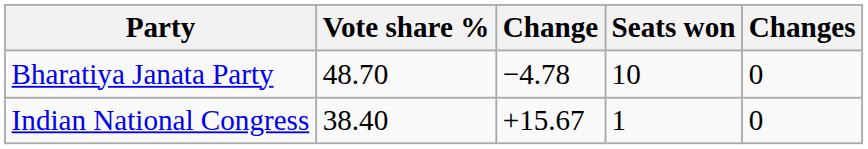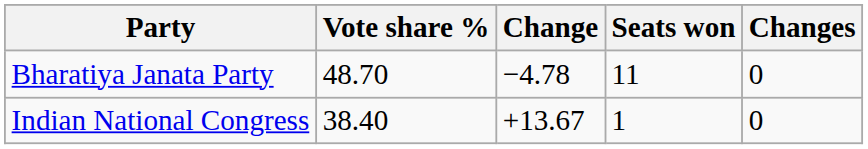Bharatiya Janata Party | Seats won: 10 -> 11
Indian National Congress | Change: +15.67 -> +13.67
